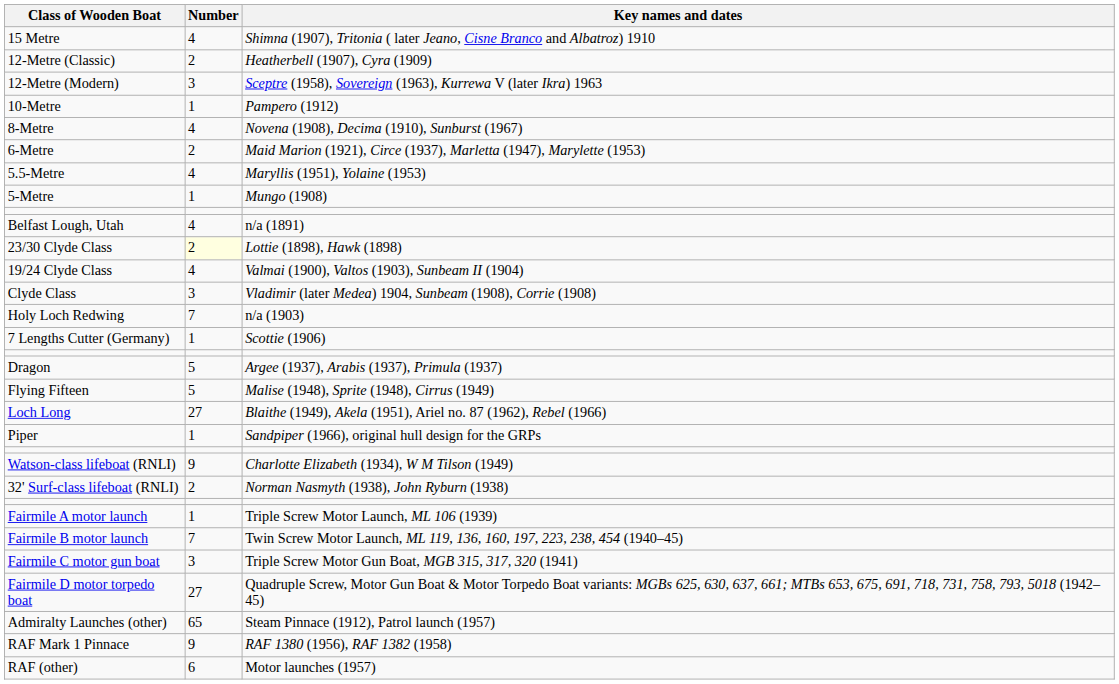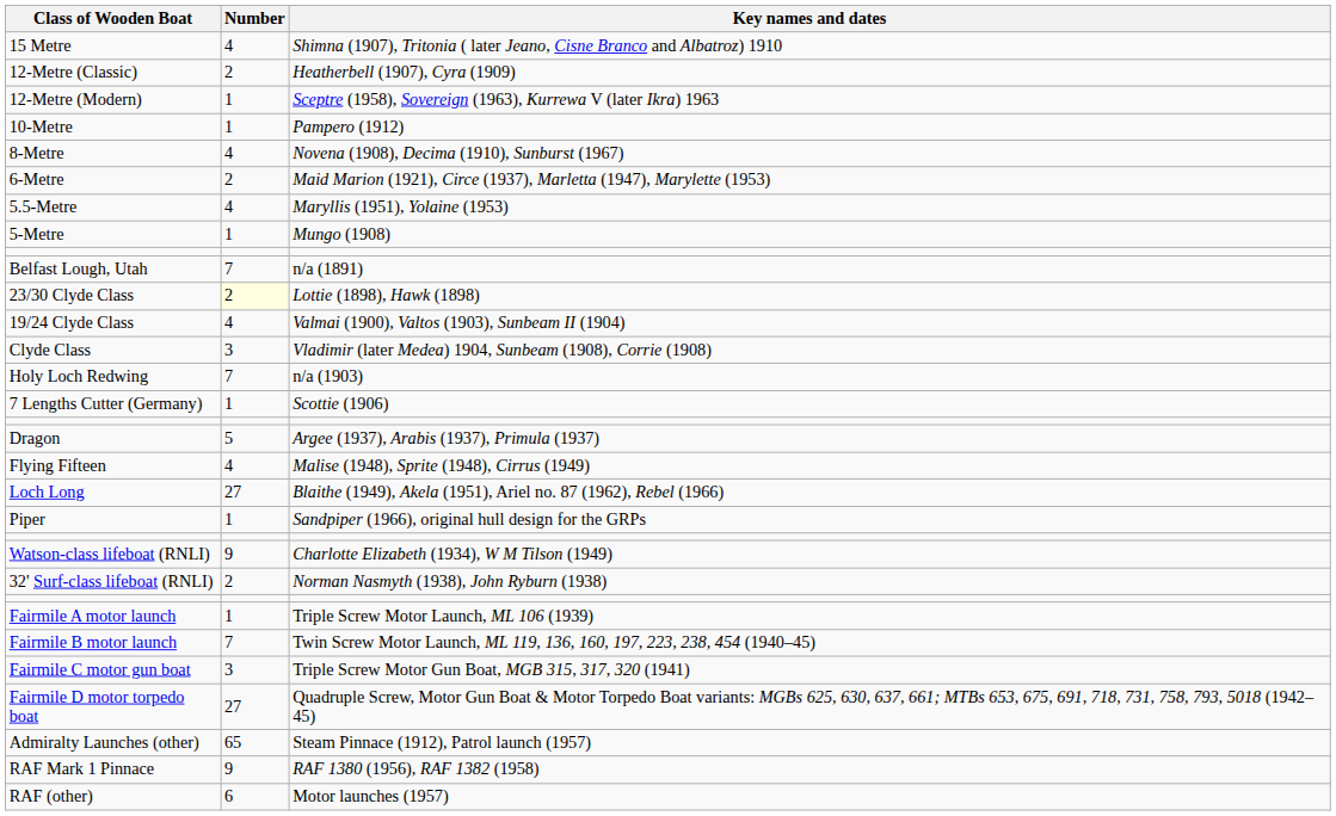12-Metre (Modern) | Number: 3 -> 1
Belfast Lough, Utah | Number: 4 -> 7
Flying Fifteen | Number: 5 -> 4
